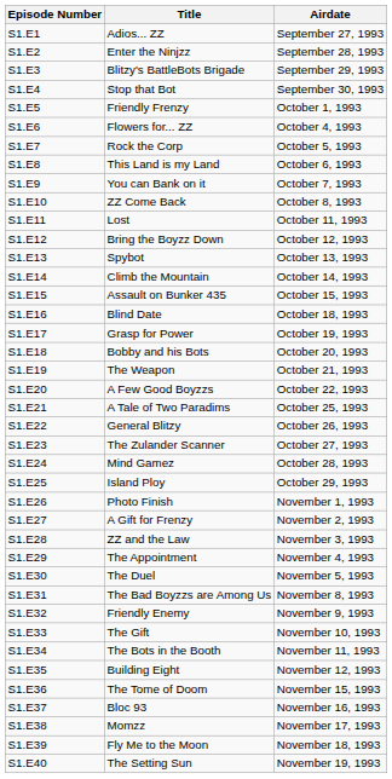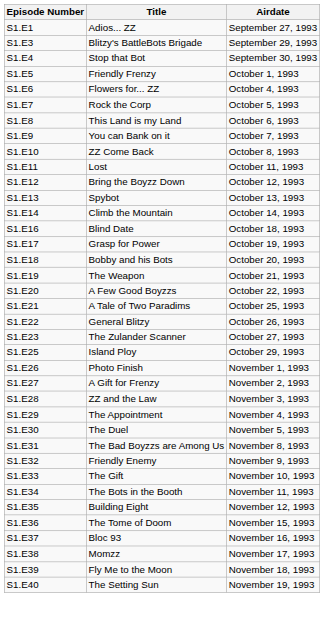- row: S1.E2 | Enter the Ninjzz | September 28, 1993
- row: S1.E15 | Assault on Bunker 435 | October 15, 1993
- row: S1.E24 | Mind Gamez | October 28, 1993
